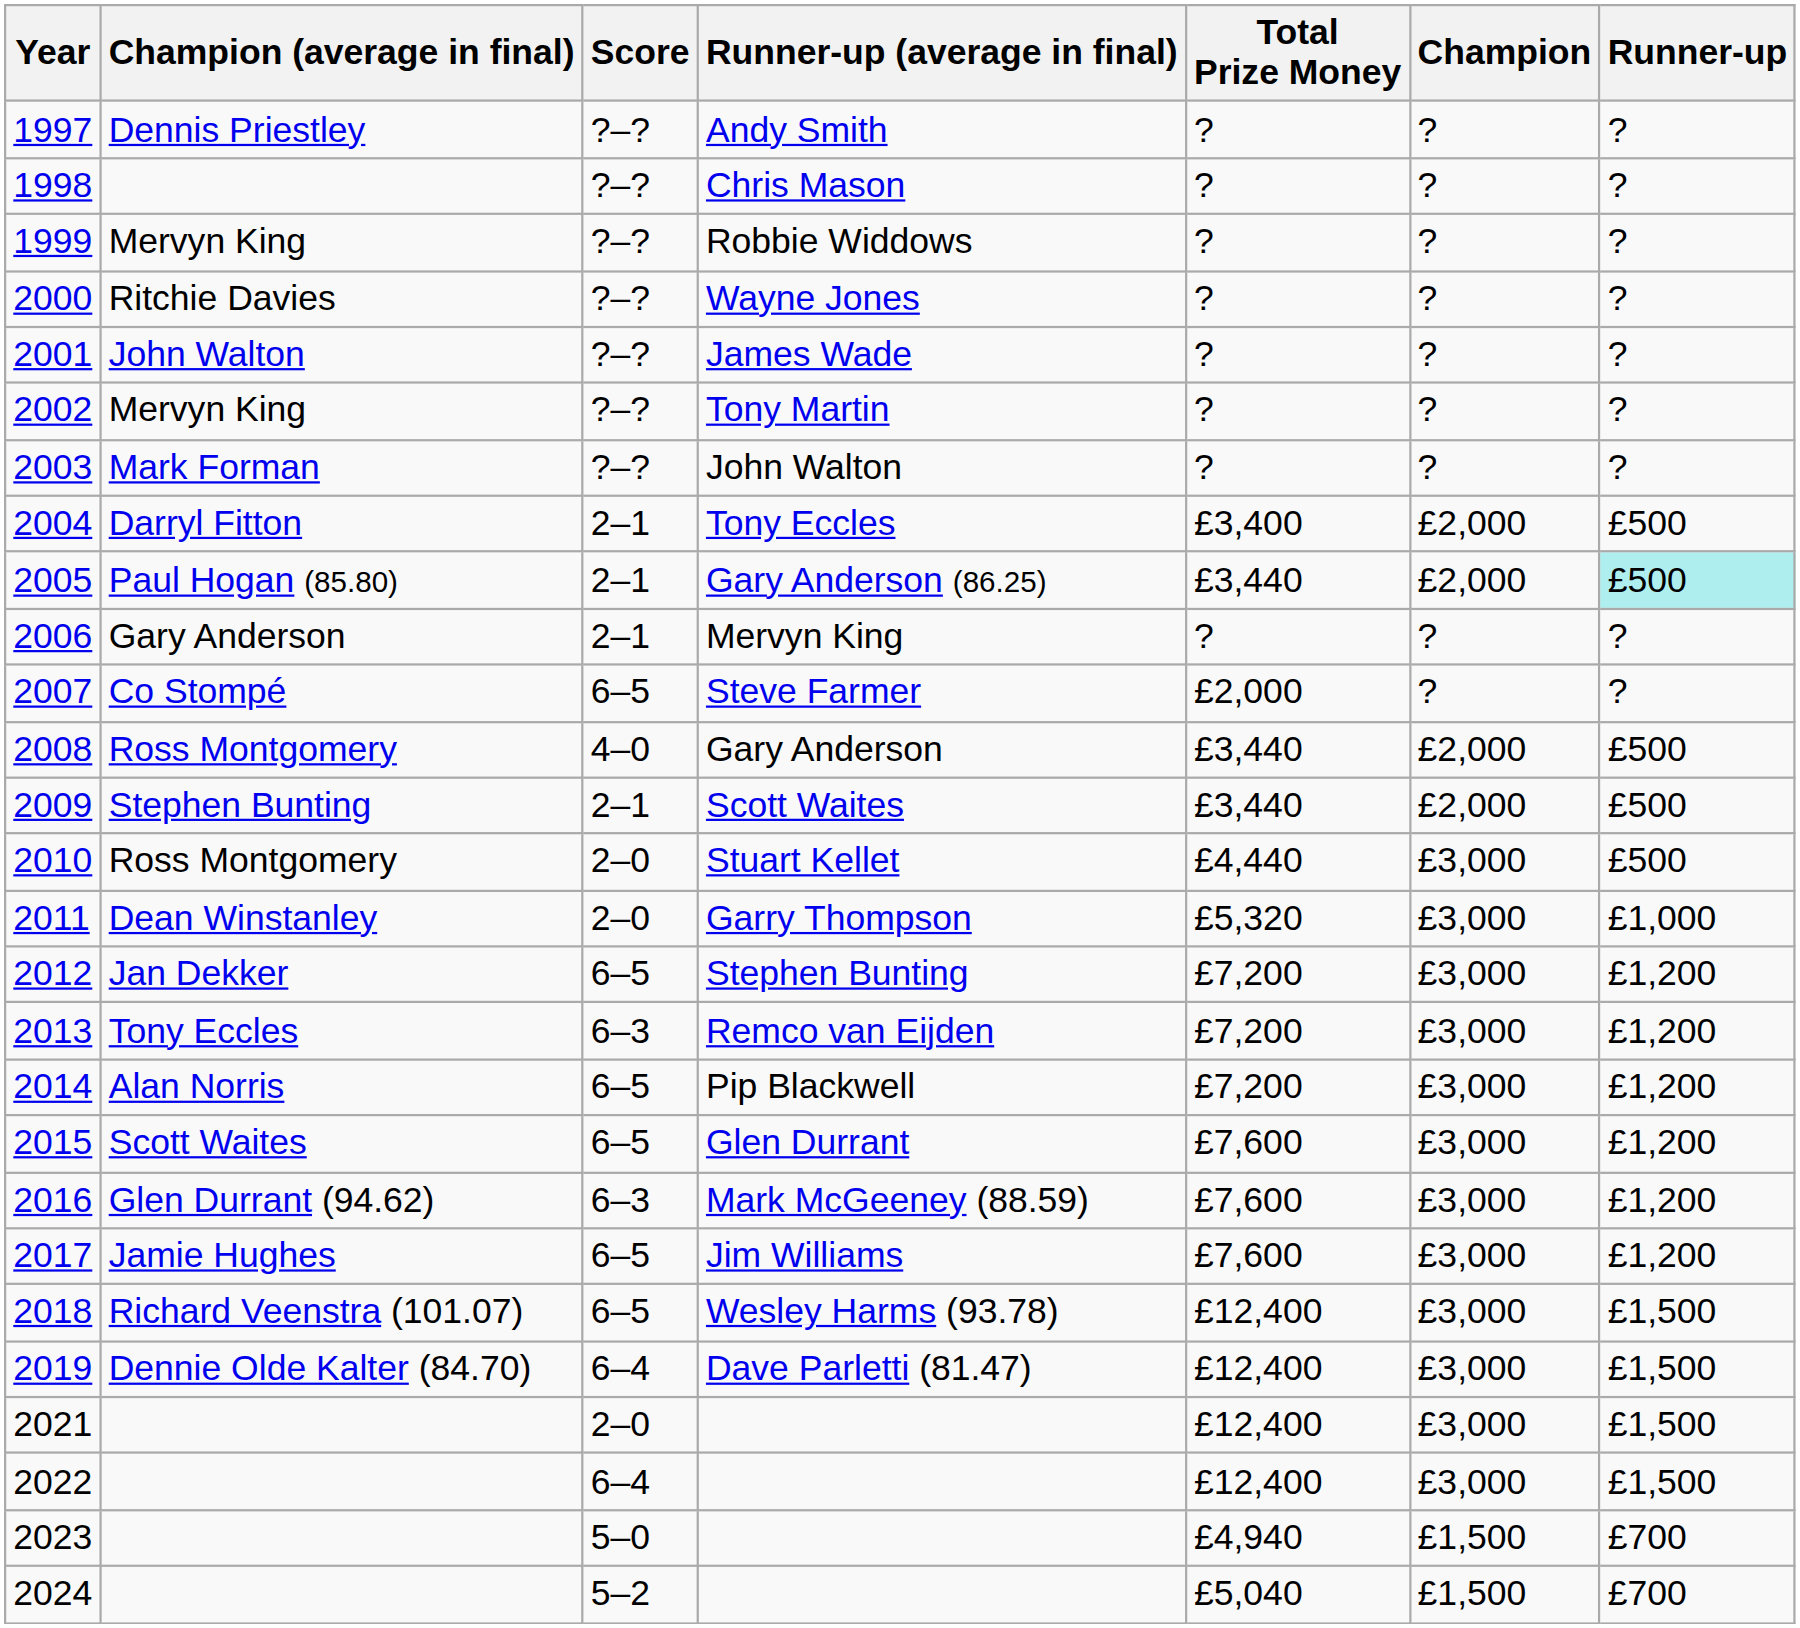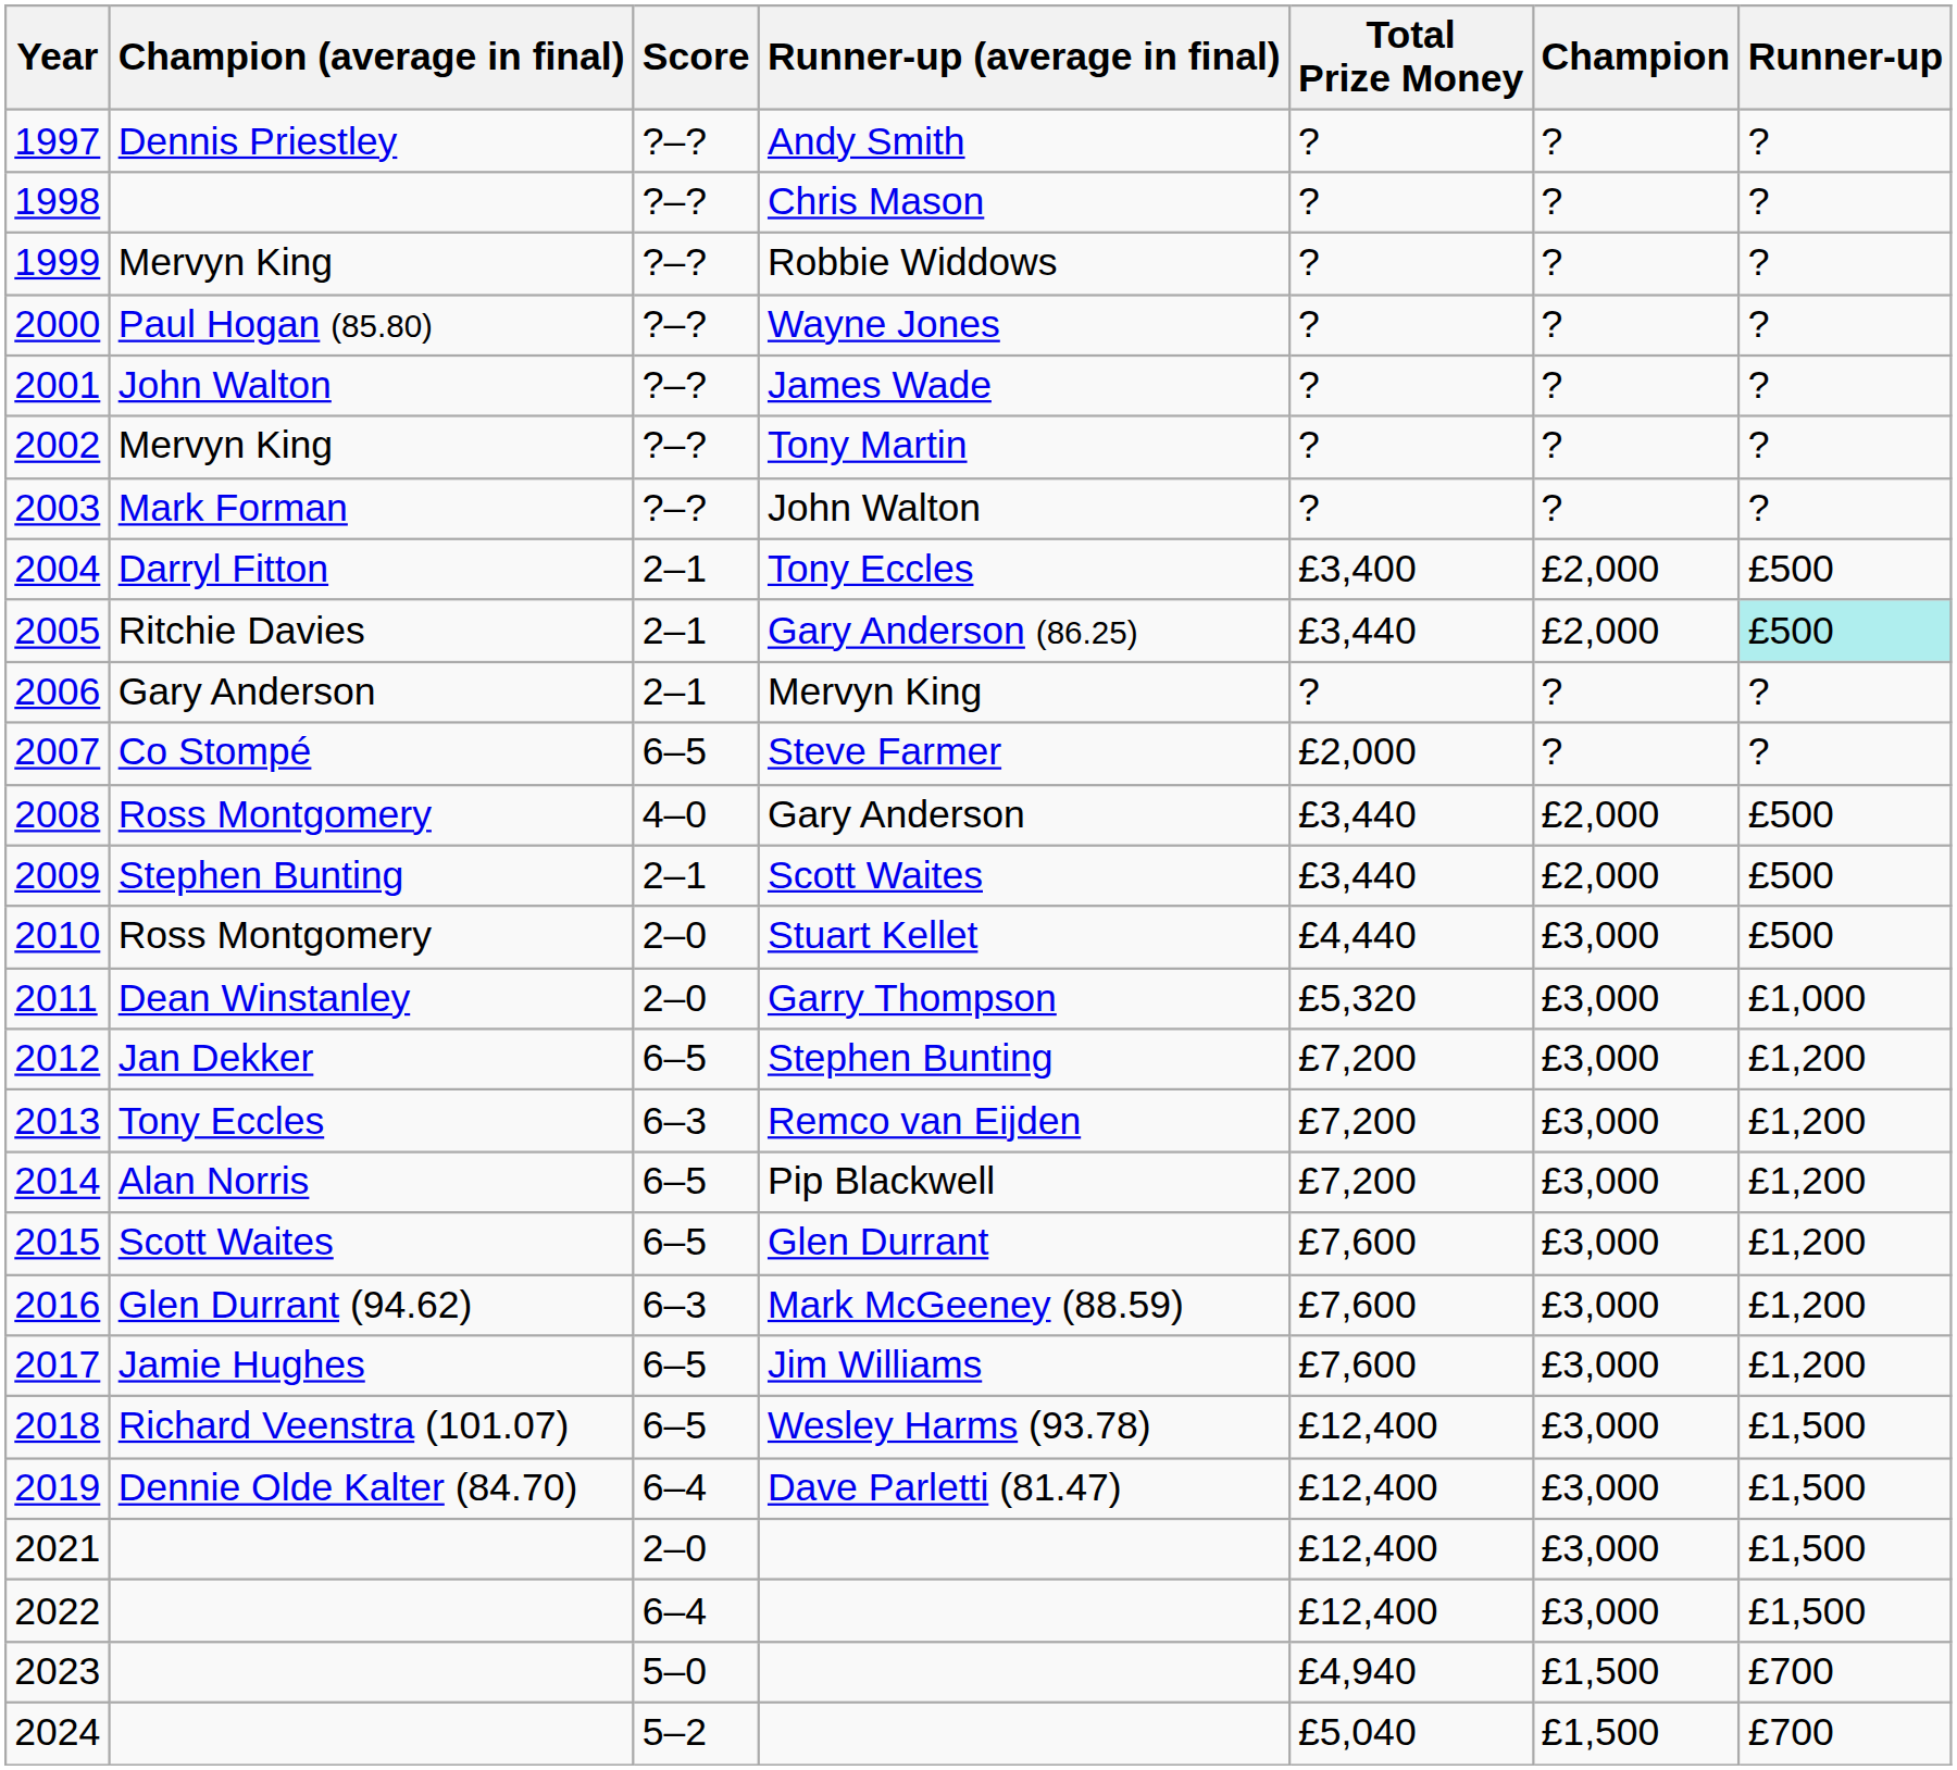2000 | Champion (average in final): Ritchie Davies -> Paul Hogan (85.80)
2005 | Champion (average in final): Paul Hogan (85.80) -> Ritchie Davies
